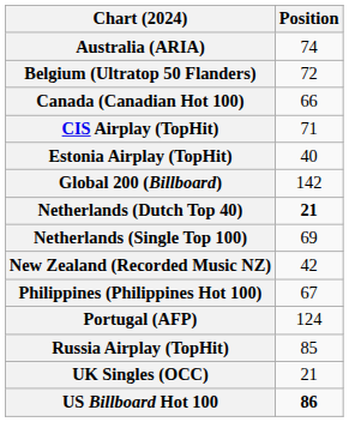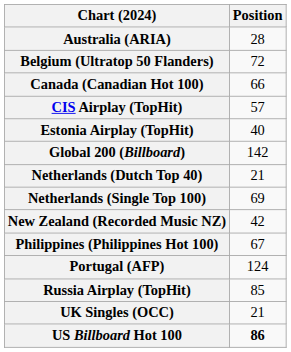Australia (ARIA) | Position: 74 -> 28
CIS Airplay (TopHit) | Position: 71 -> 57
Netherlands (Dutch Top 40) | Position: bold -> normal
